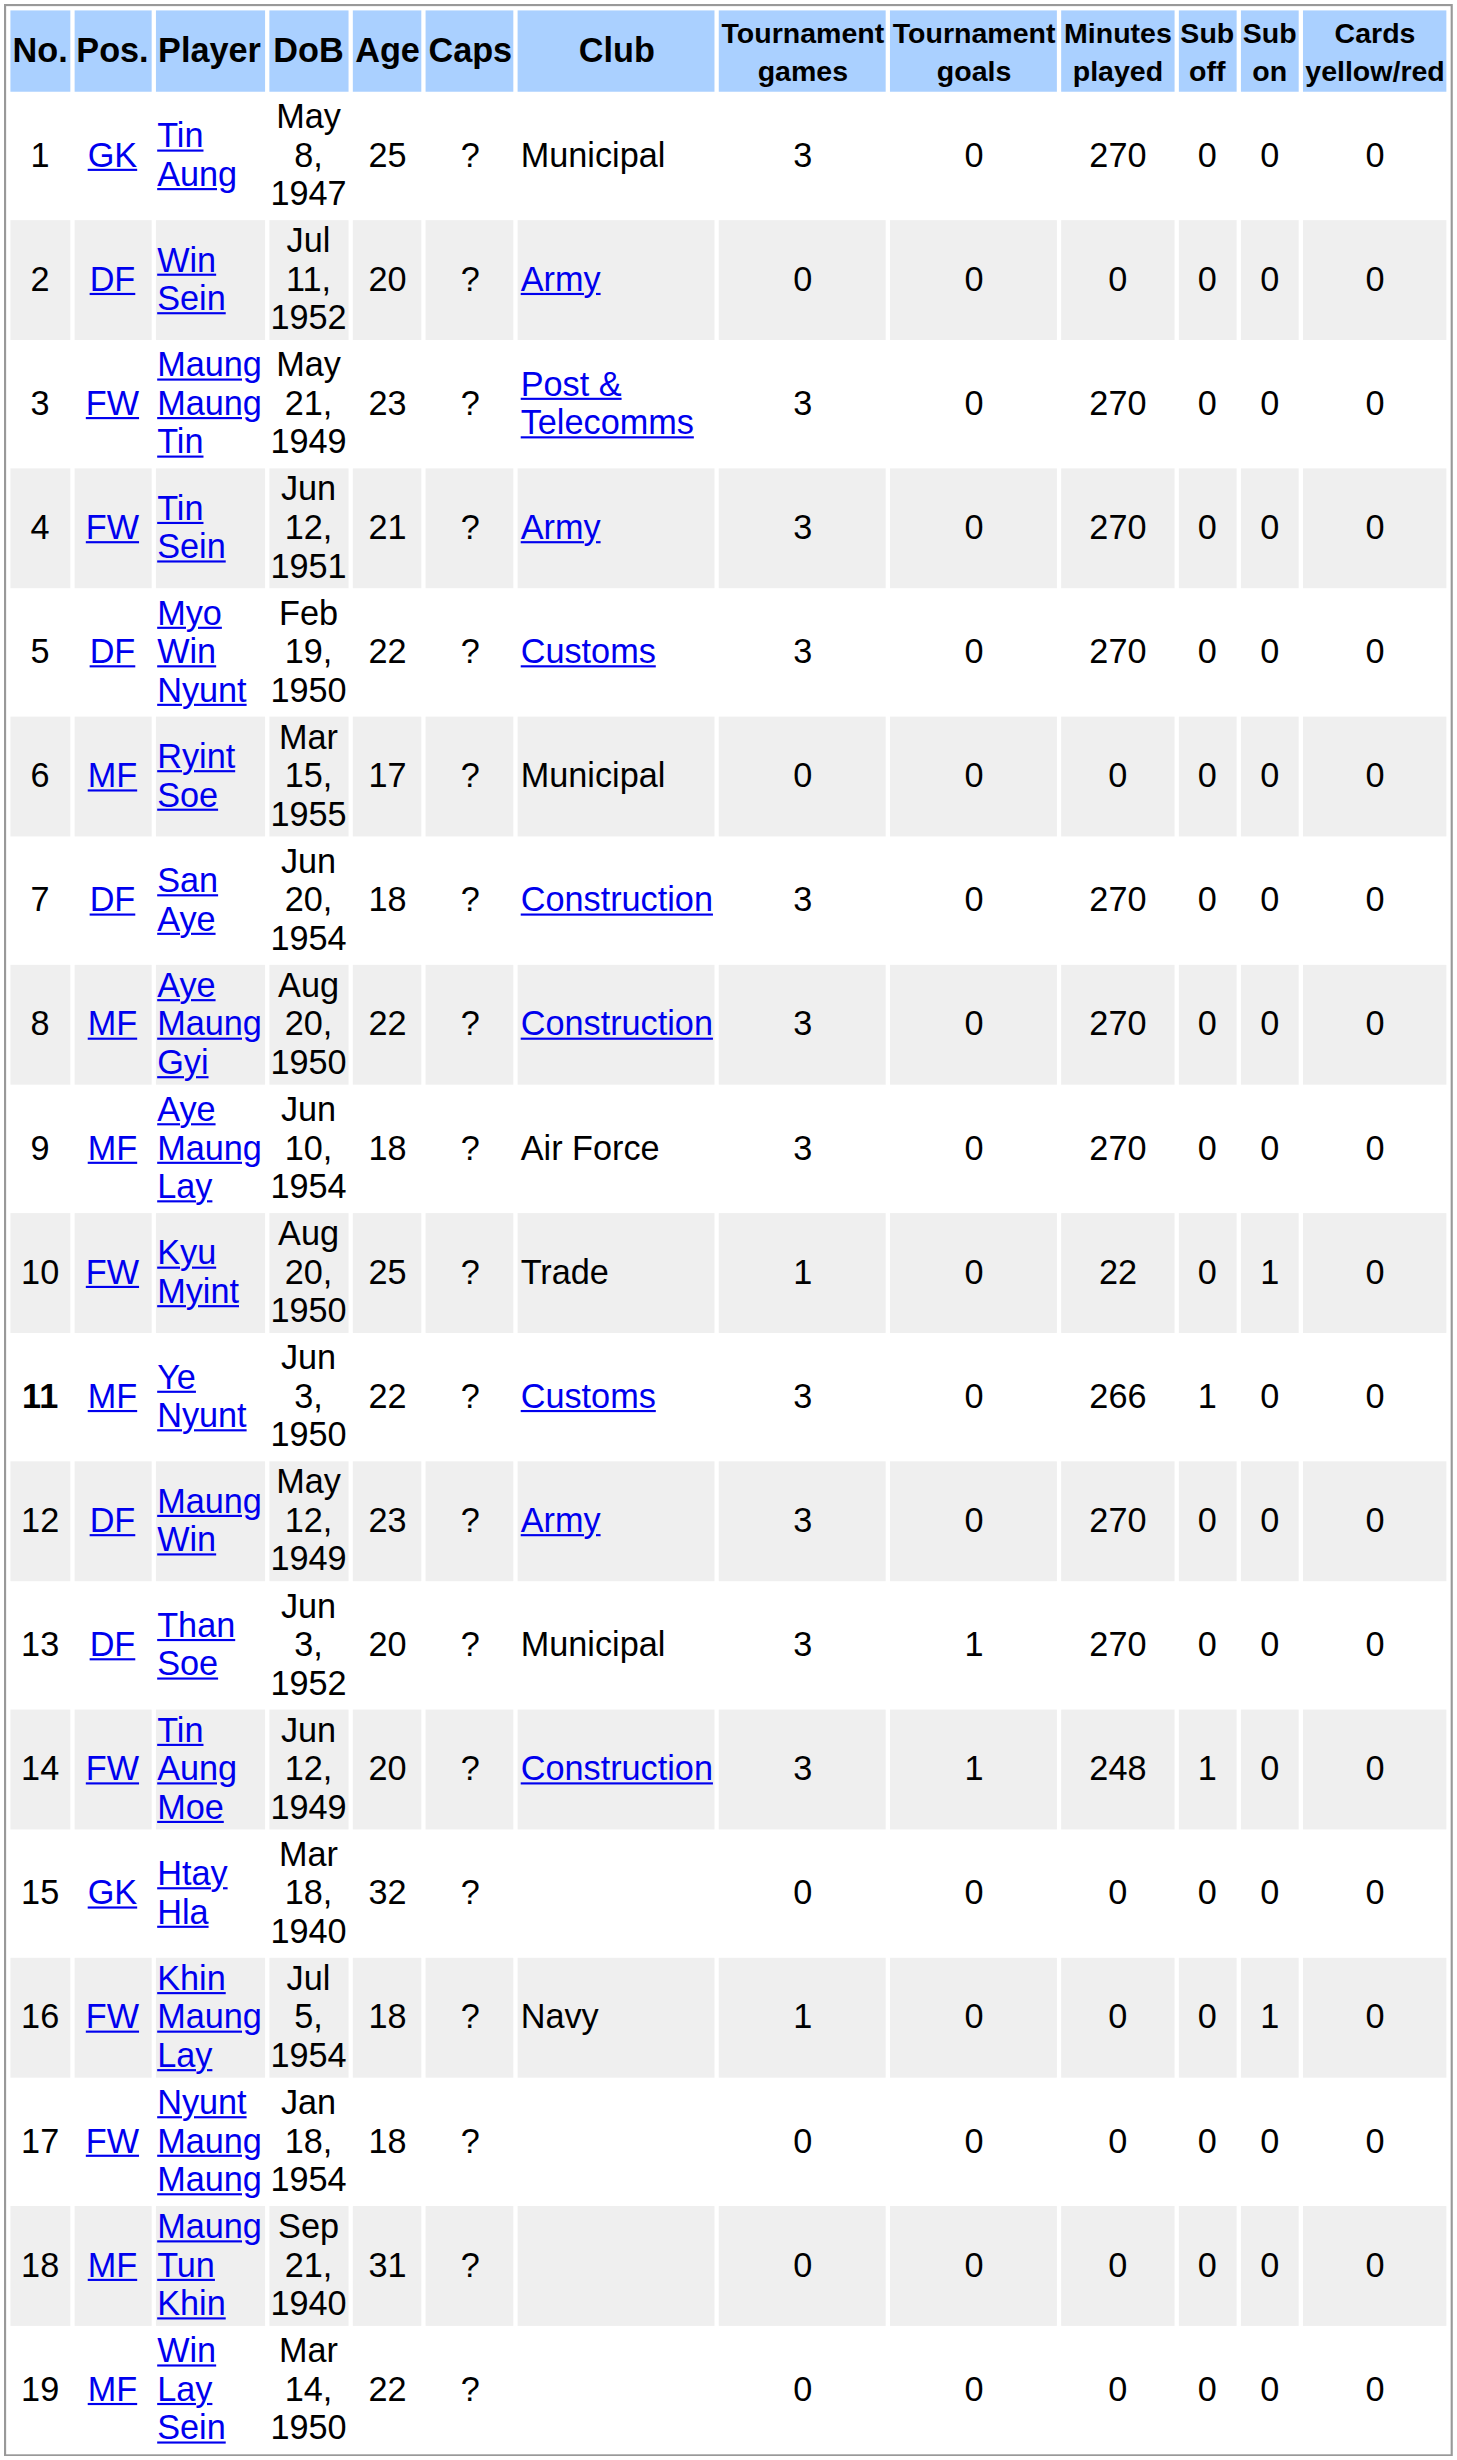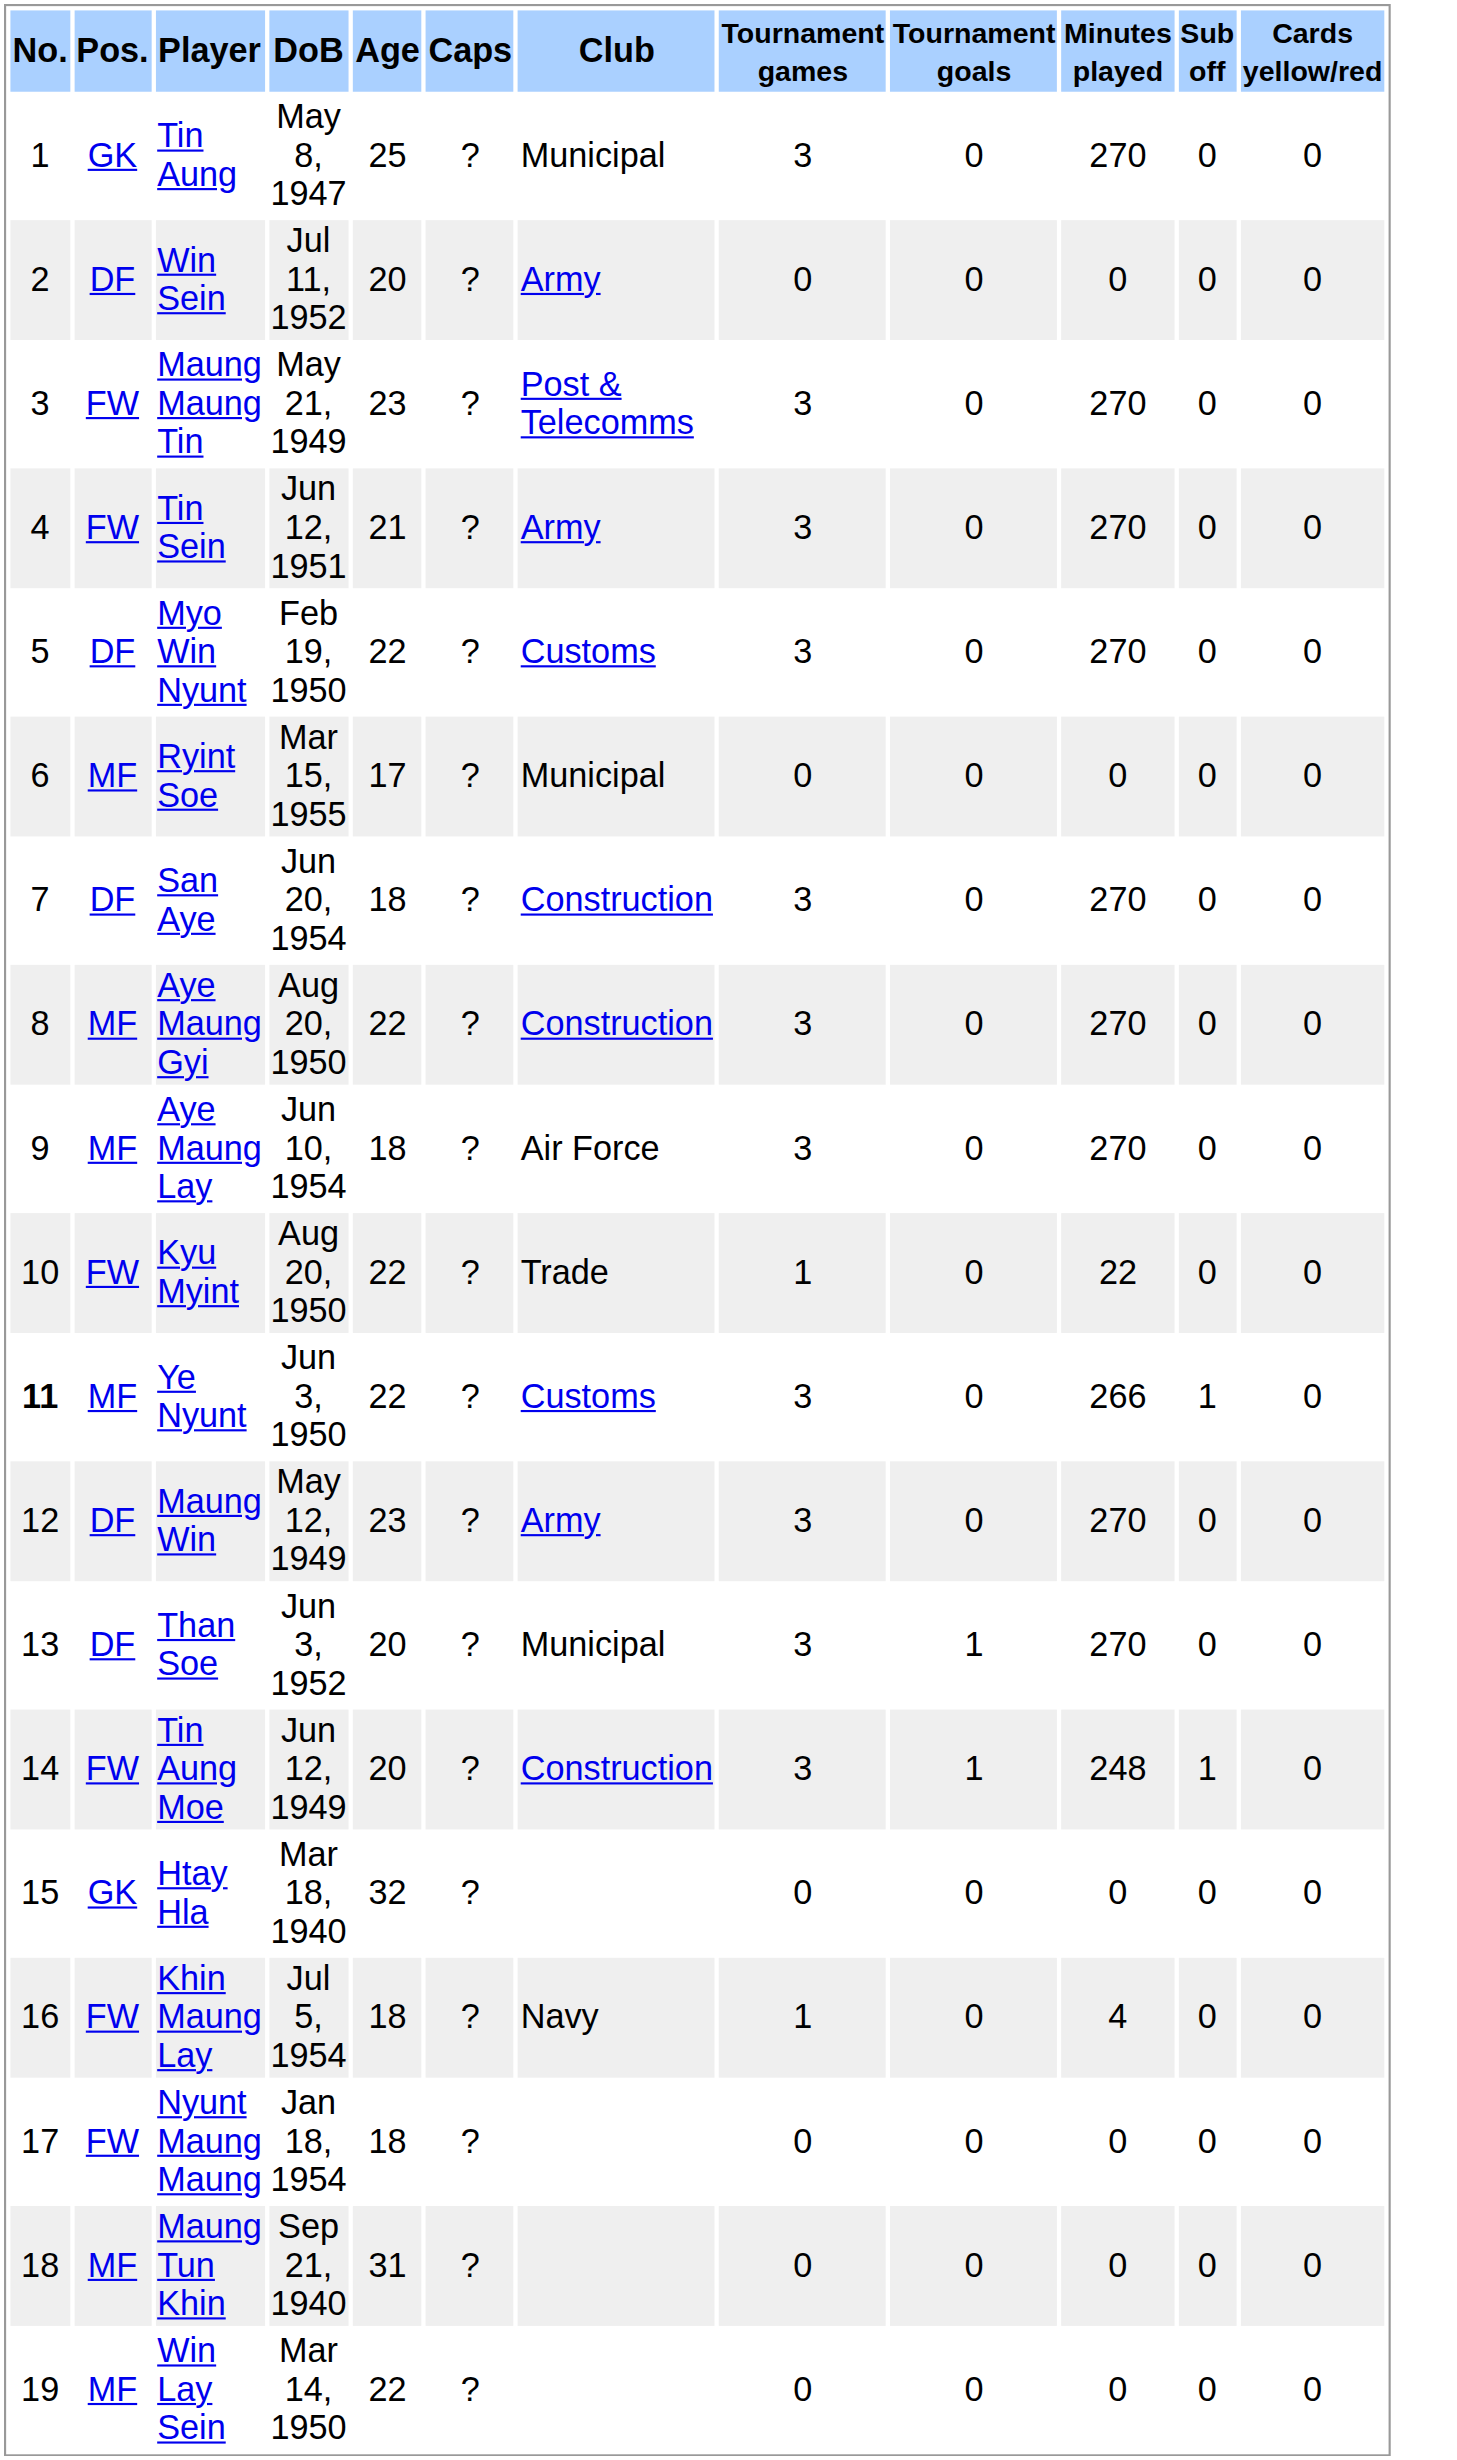- column: Sub on | 0 | 0 | 0 | 0 | 0 | 0 | 0 | 0 | 0 | 1 | 0 | 0 | 0 | 0 | 0 | 1 | 0 | 0 | 0
Kyu Myint | Age: 25 -> 22
Khin Maung Lay | Minutes played: 0 -> 4
